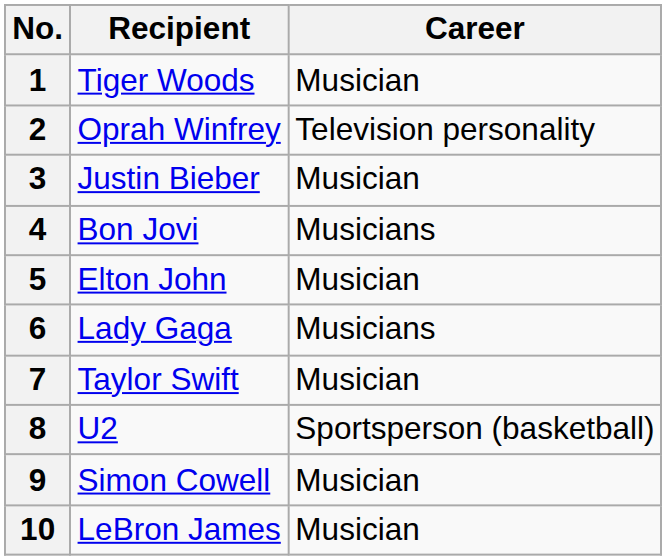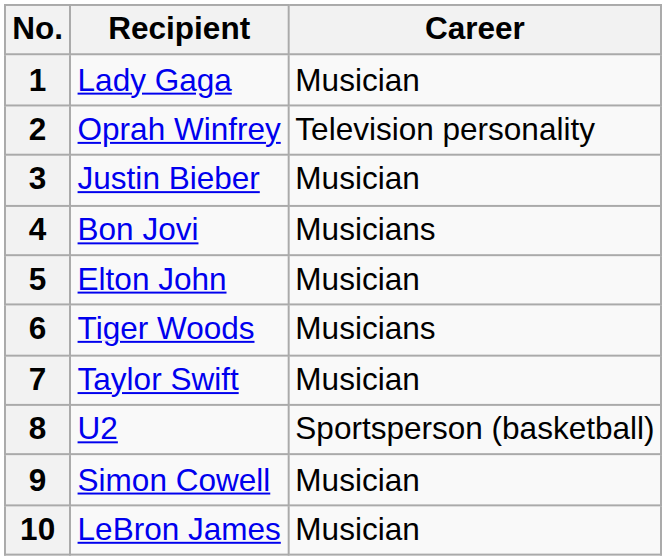1 | Recipient: Tiger Woods -> Lady Gaga
6 | Recipient: Lady Gaga -> Tiger Woods
